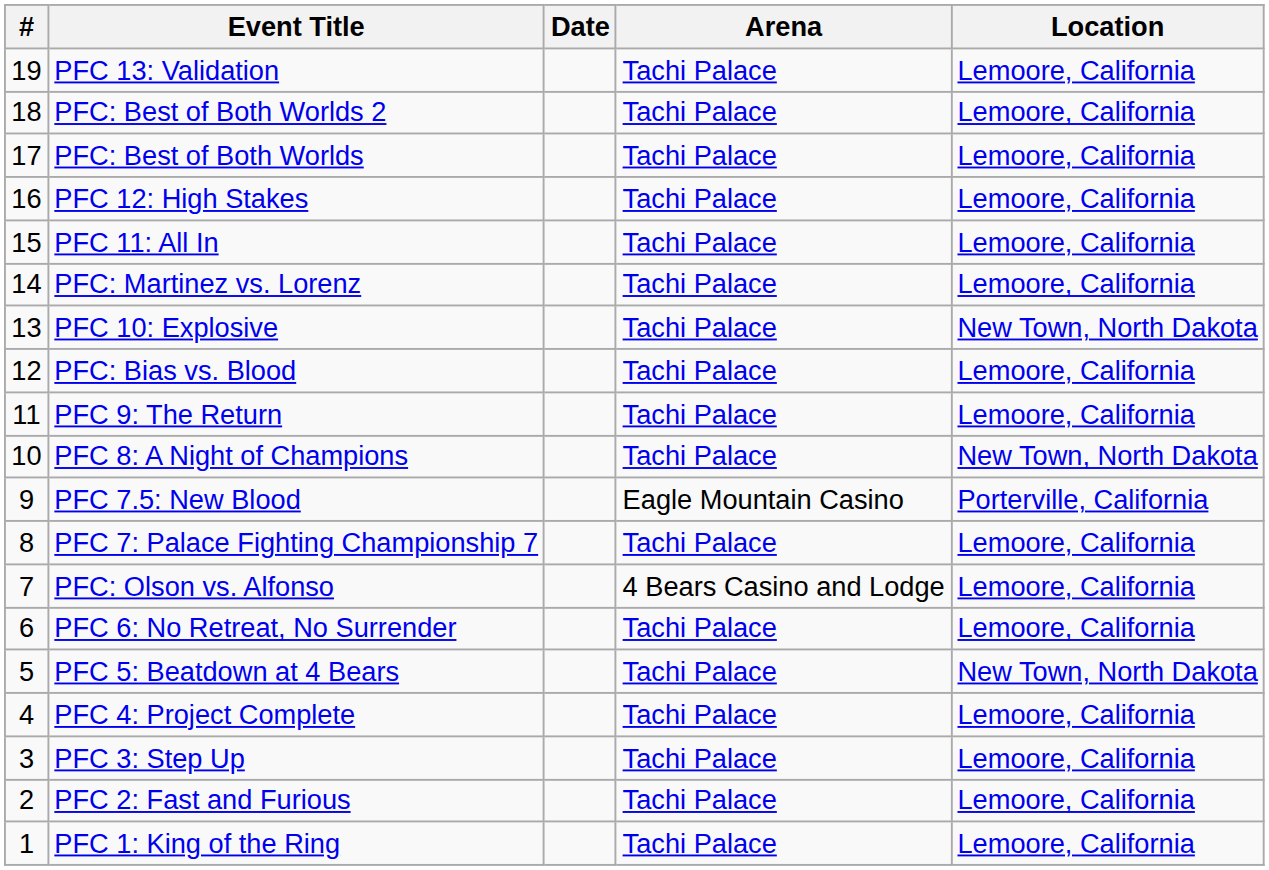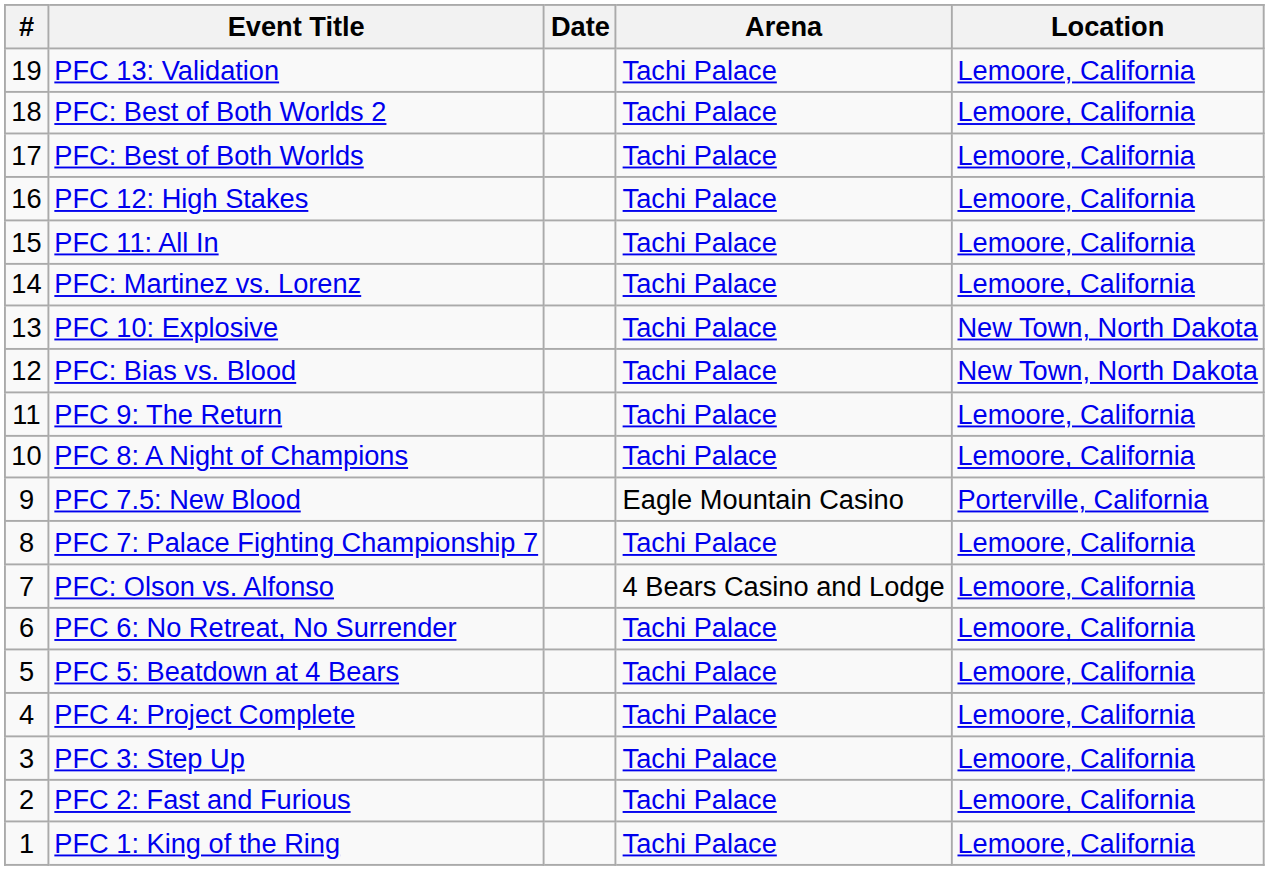PFC: Bias vs. Blood | Location: Lemoore, California -> New Town, North Dakota
PFC 8: A Night of Champions | Location: New Town, North Dakota -> Lemoore, California
PFC 5: Beatdown at 4 Bears | Location: New Town, North Dakota -> Lemoore, California
